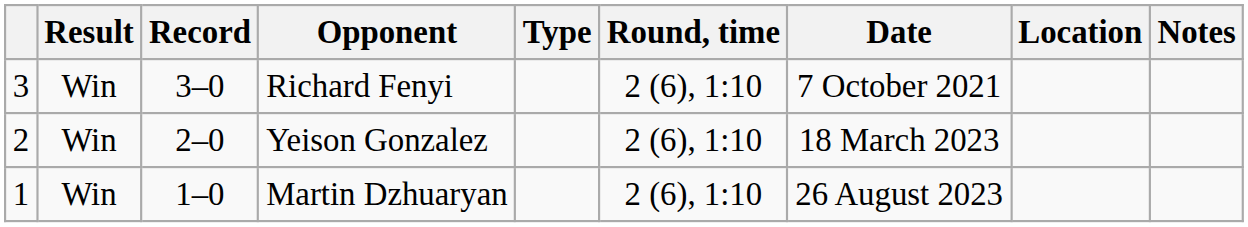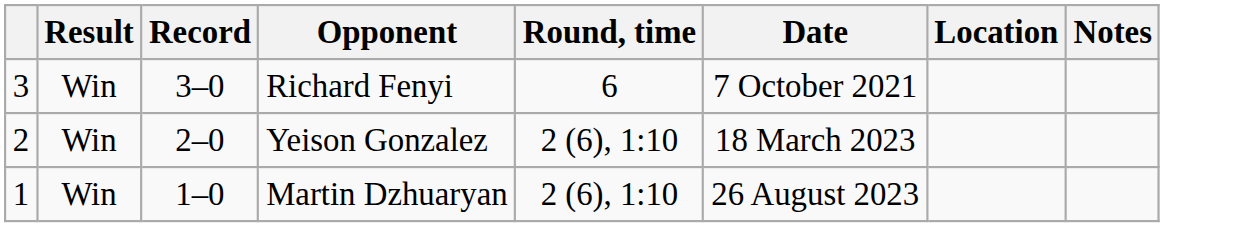- column: Type
Richard Fenyi | Round, time: 2 (6), 1:10 -> 6
